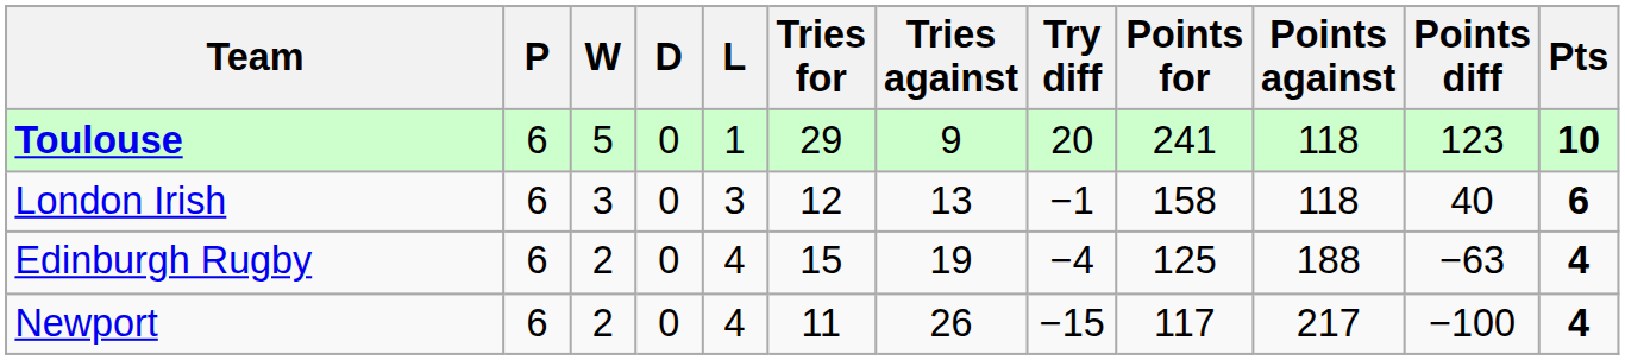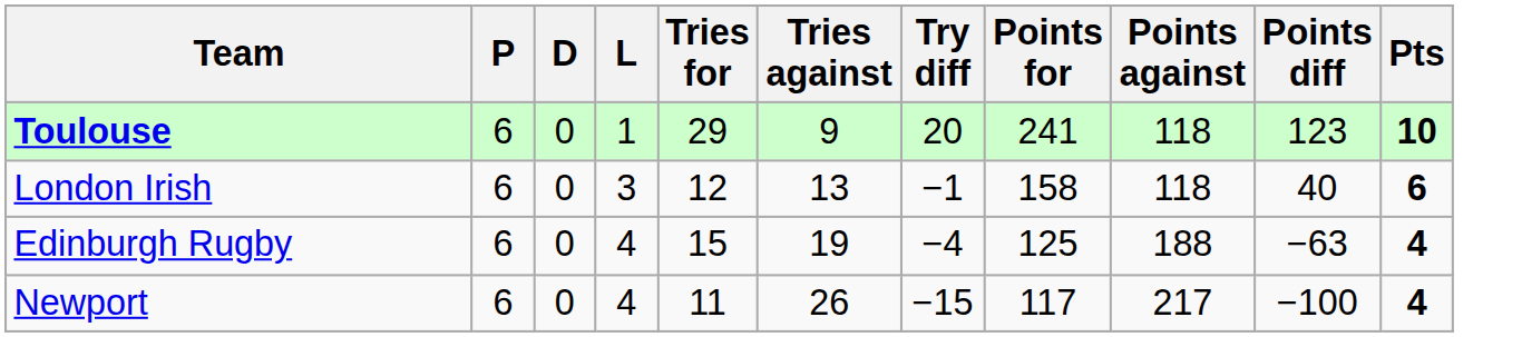- column: W | 5 | 3 | 2 | 2
